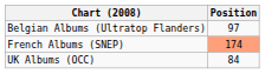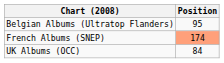Belgian Albums (Ultratop Flanders) | Position: 97 -> 95
